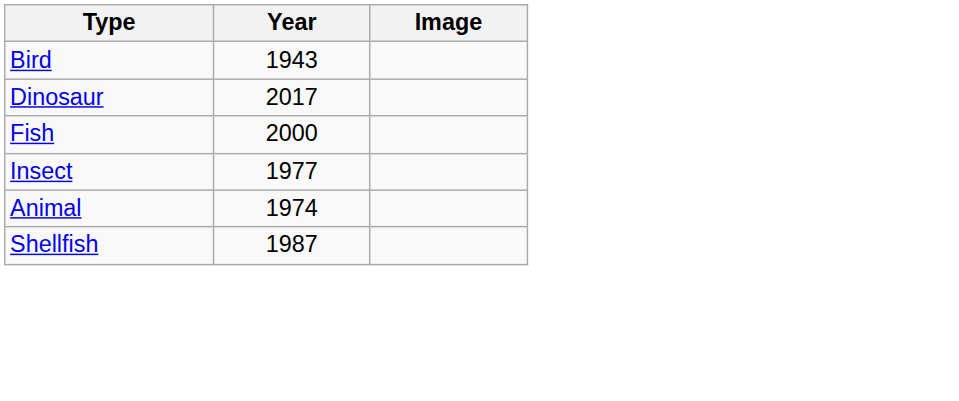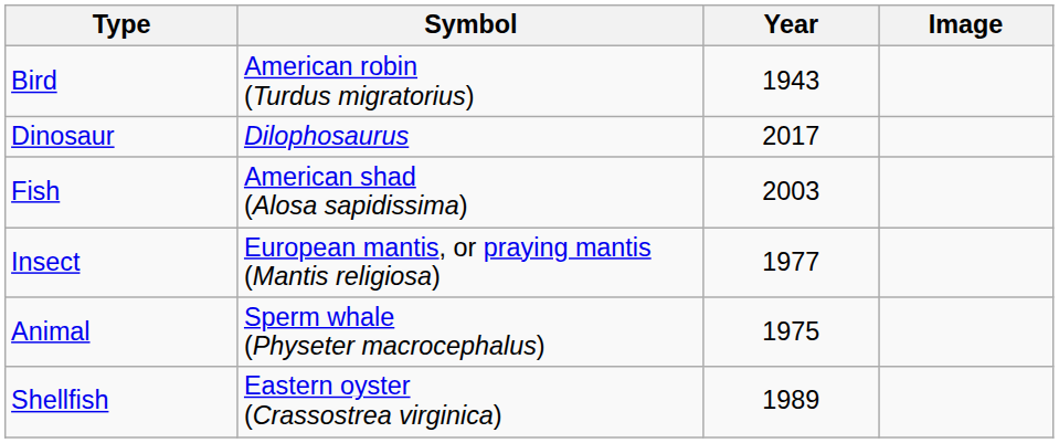+ column: Symbol | American robin (Turdus migratorius) | Dilophosaurus | American shad (Alosa sapidissima) | European mantis, or praying mantis (Mantis religiosa) | Sperm whale (Physeter macrocephalus) | Eastern oyster (Crassostrea virginica)
Fish | Year: 2000 -> 2003
Animal | Year: 1974 -> 1975
Shellfish | Year: 1987 -> 1989
